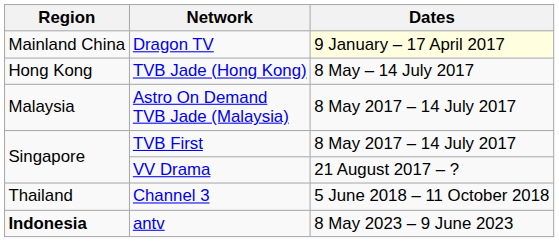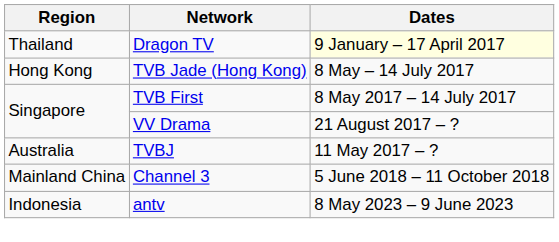Dragon TV | Region: Mainland China -> Thailand
- row: Malaysia | Astro On Demand TVB Jade (Malaysia) | 8 May 2017 – 14 July 2017
+ row: Australia | TVBJ | 11 May 2017 – ?
Channel 3 | Region: Thailand -> Mainland China
antv | Region: bold -> normal
